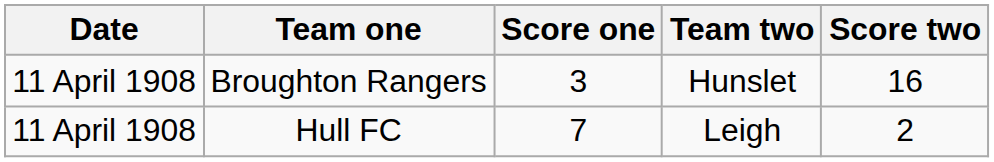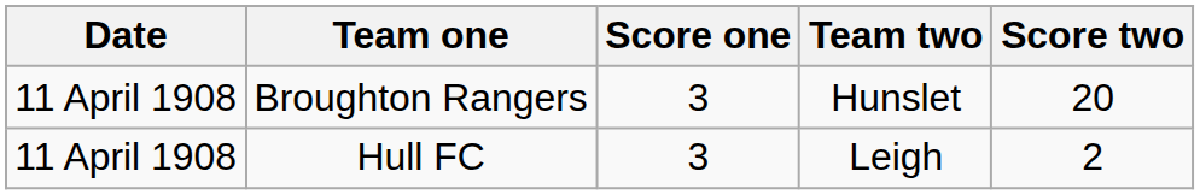Broughton Rangers | Score two: 16 -> 20
Hull FC | Score one: 7 -> 3
